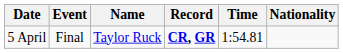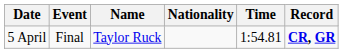columns swapped: Nationality <-> Record
